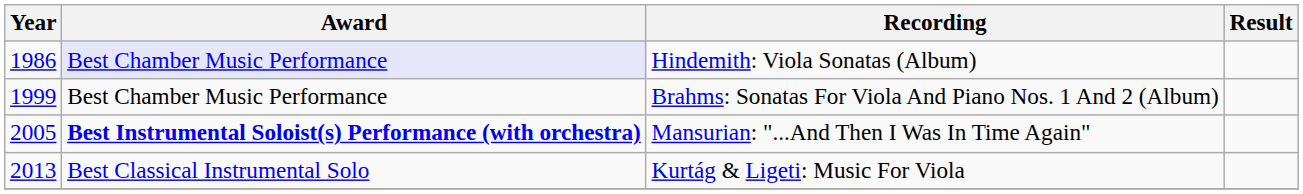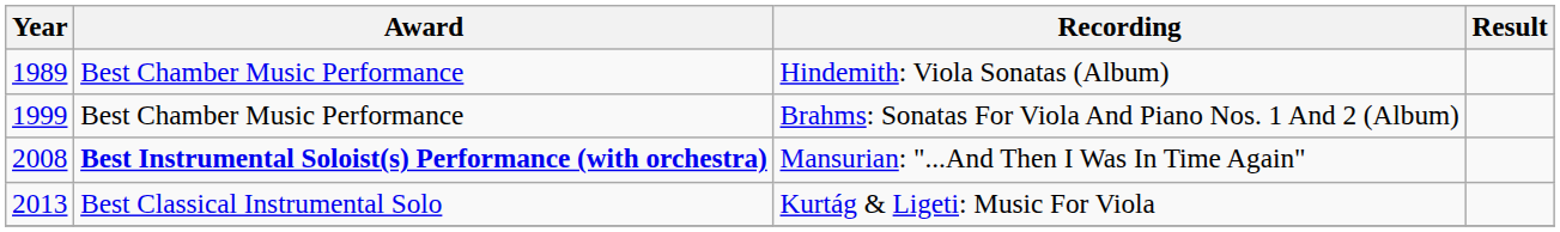Hindemith: Viola Sonatas (Album) | Year: 1986 -> 1989
Hindemith: Viola Sonatas (Album) | Award: lavender background -> no background
Mansurian: "...And Then I Was In Time Again" | Year: 2005 -> 2008
